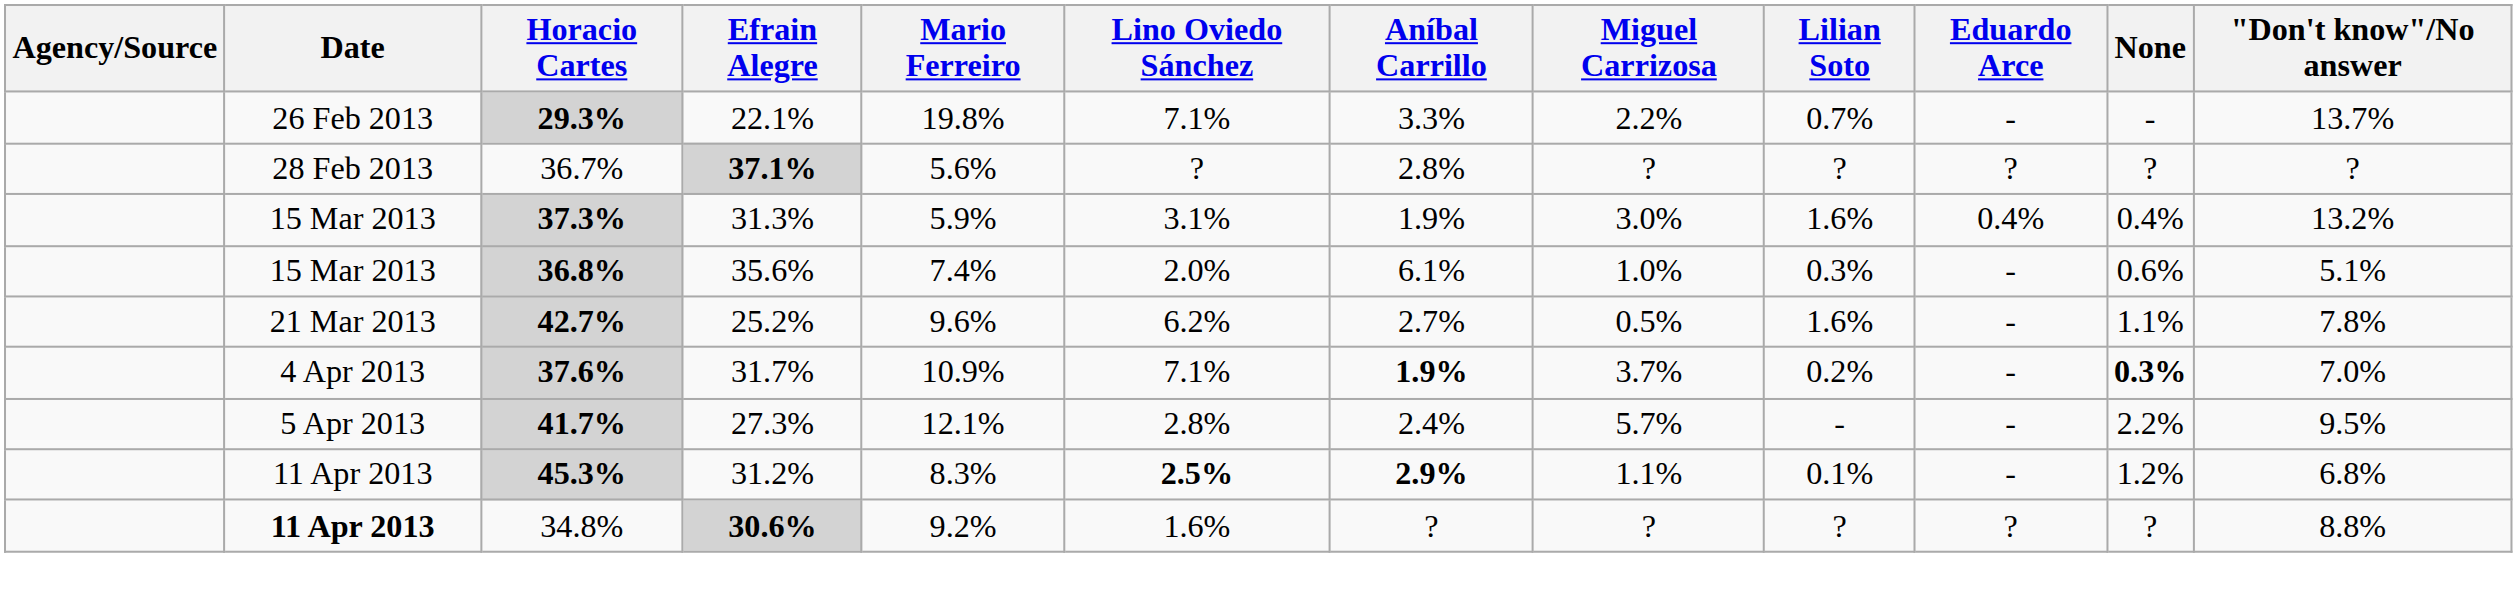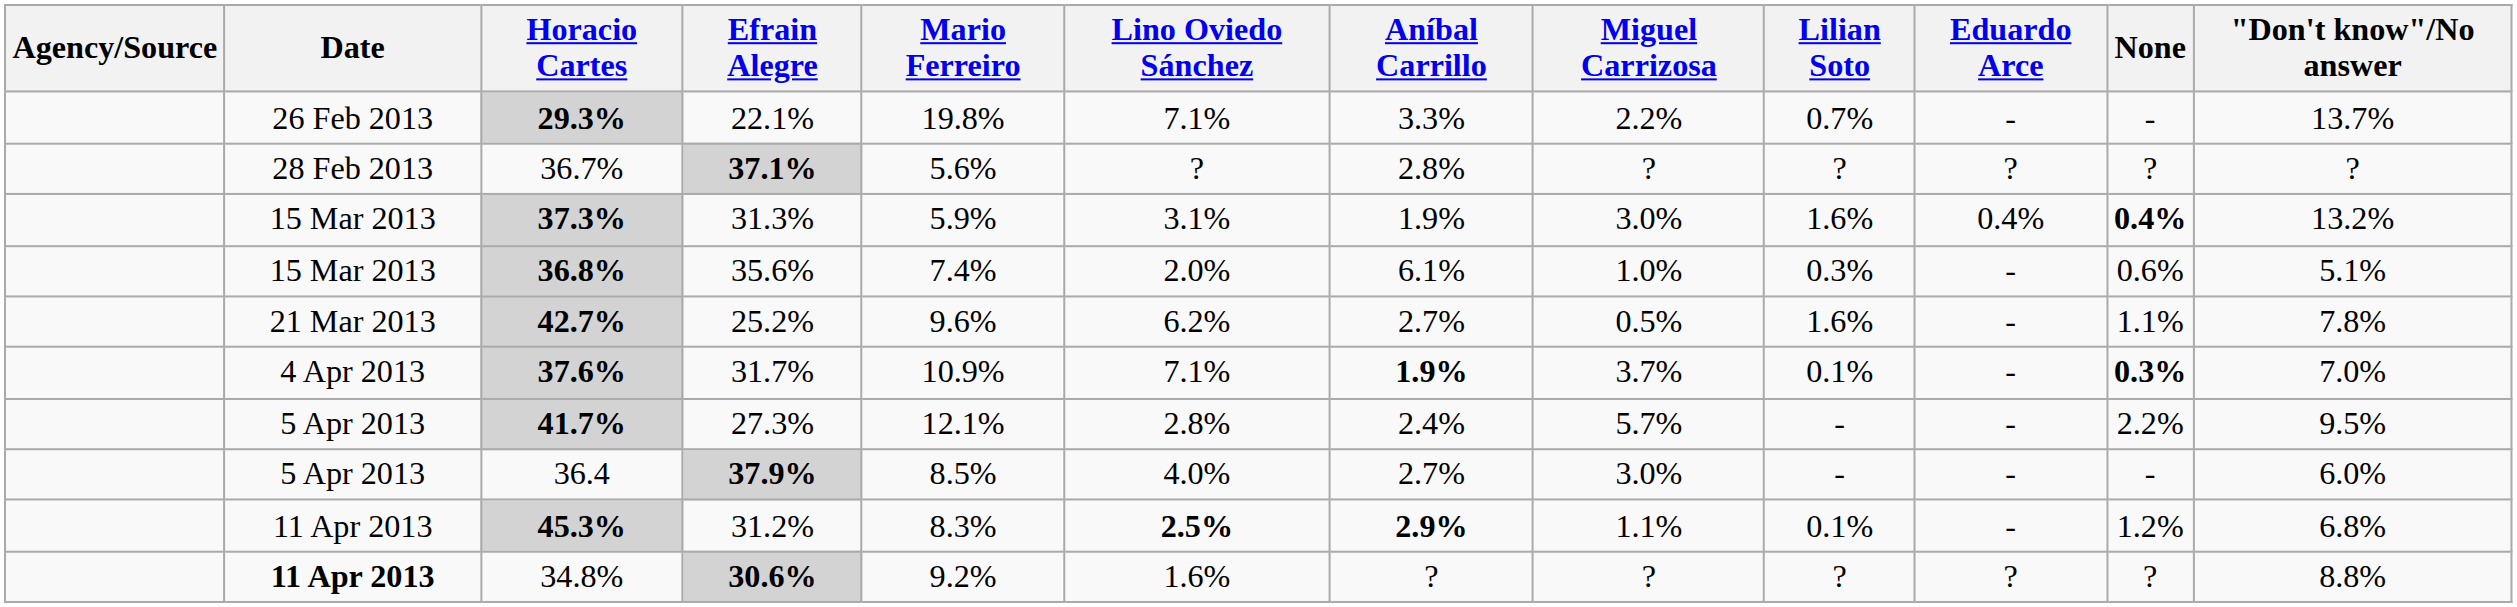37.3% | None: normal -> bold
37.6% | Lilian Soto: 0.2% -> 0.1%
+ row: 5 Apr 2013 | 36.4 | 37.9% | 8.5% | 4.0% | 2.7% | 3.0% | - | - | - | 6.0%
